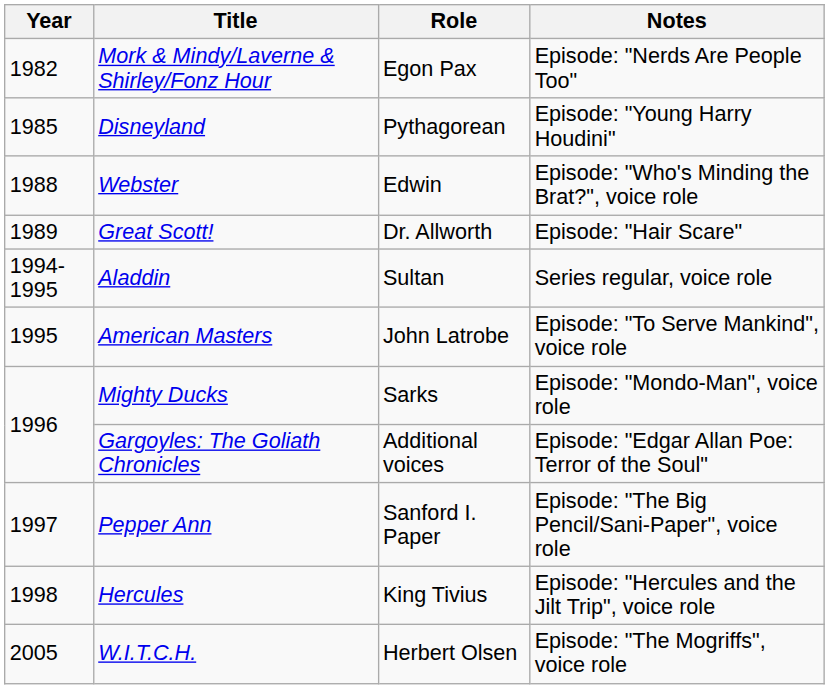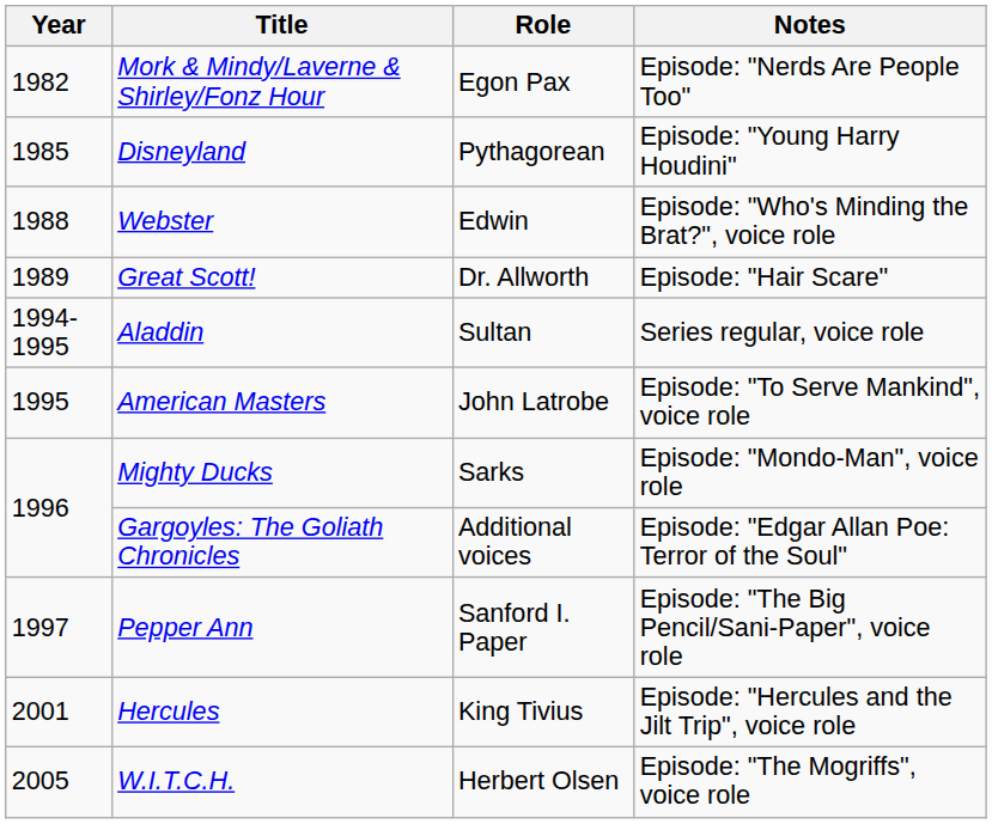Hercules | Year: 1998 -> 2001
